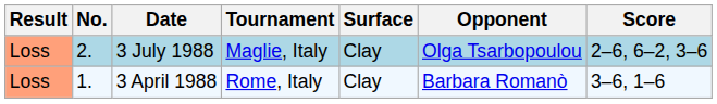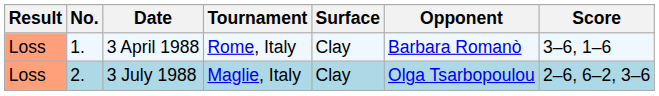rows swapped: 3 April 1988 <-> 3 July 1988
